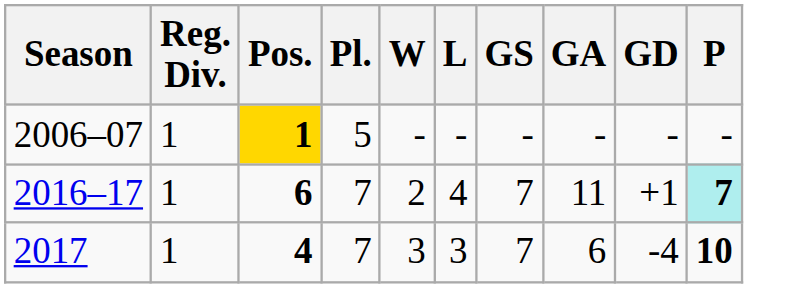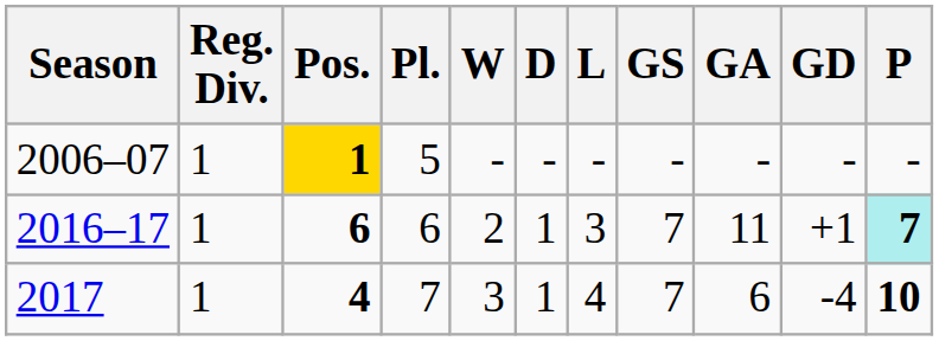+ column: D | - | 1 | 1
2016–17 | Pl.: 7 -> 6
2016–17 | L: 4 -> 3
2017 | L: 3 -> 4
